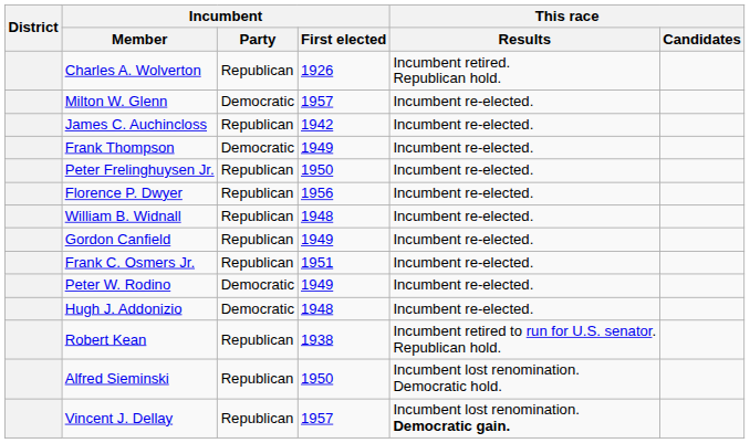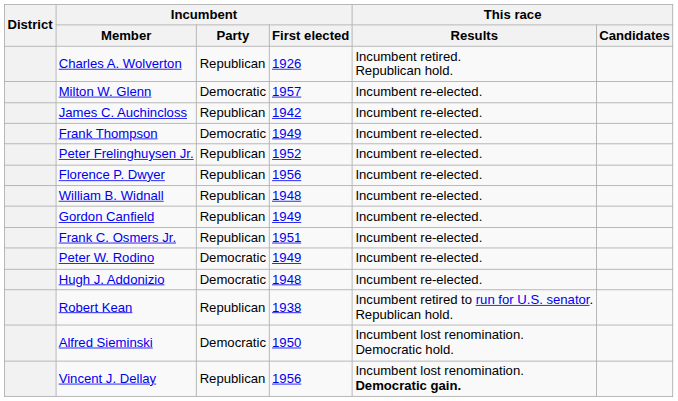Peter Frelinghuysen Jr. | Incumbent / First elected: 1950 -> 1952
Alfred Sieminski | Incumbent / Party: Republican -> Democratic
Vincent J. Dellay | Incumbent / First elected: 1957 -> 1956
